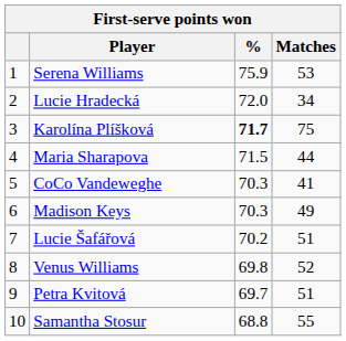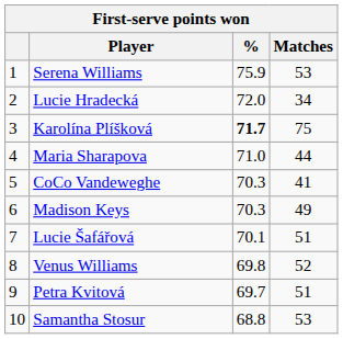Maria Sharapova | %: 71.5 -> 71.0
Lucie Šafářová | %: 70.2 -> 70.1
Samantha Stosur | Matches: 55 -> 53
